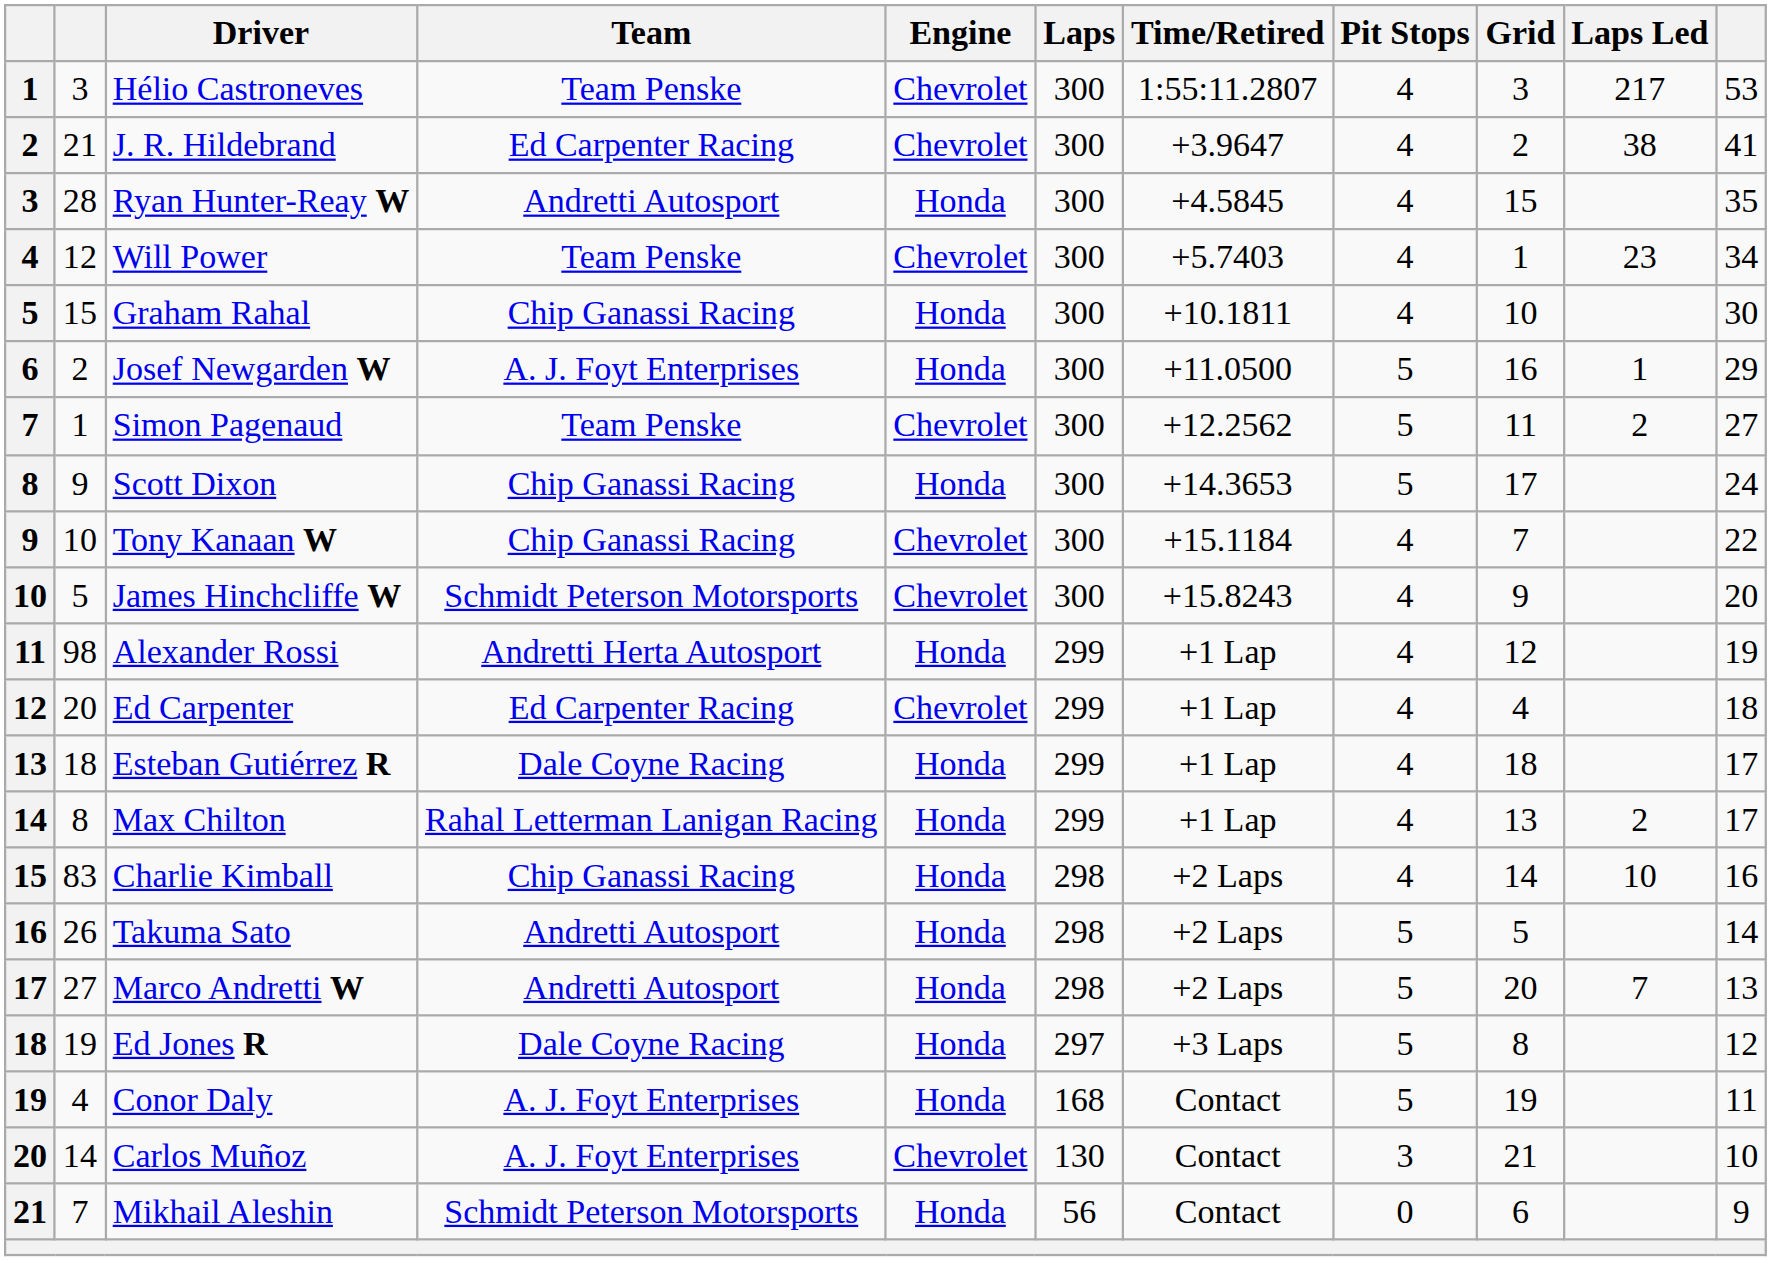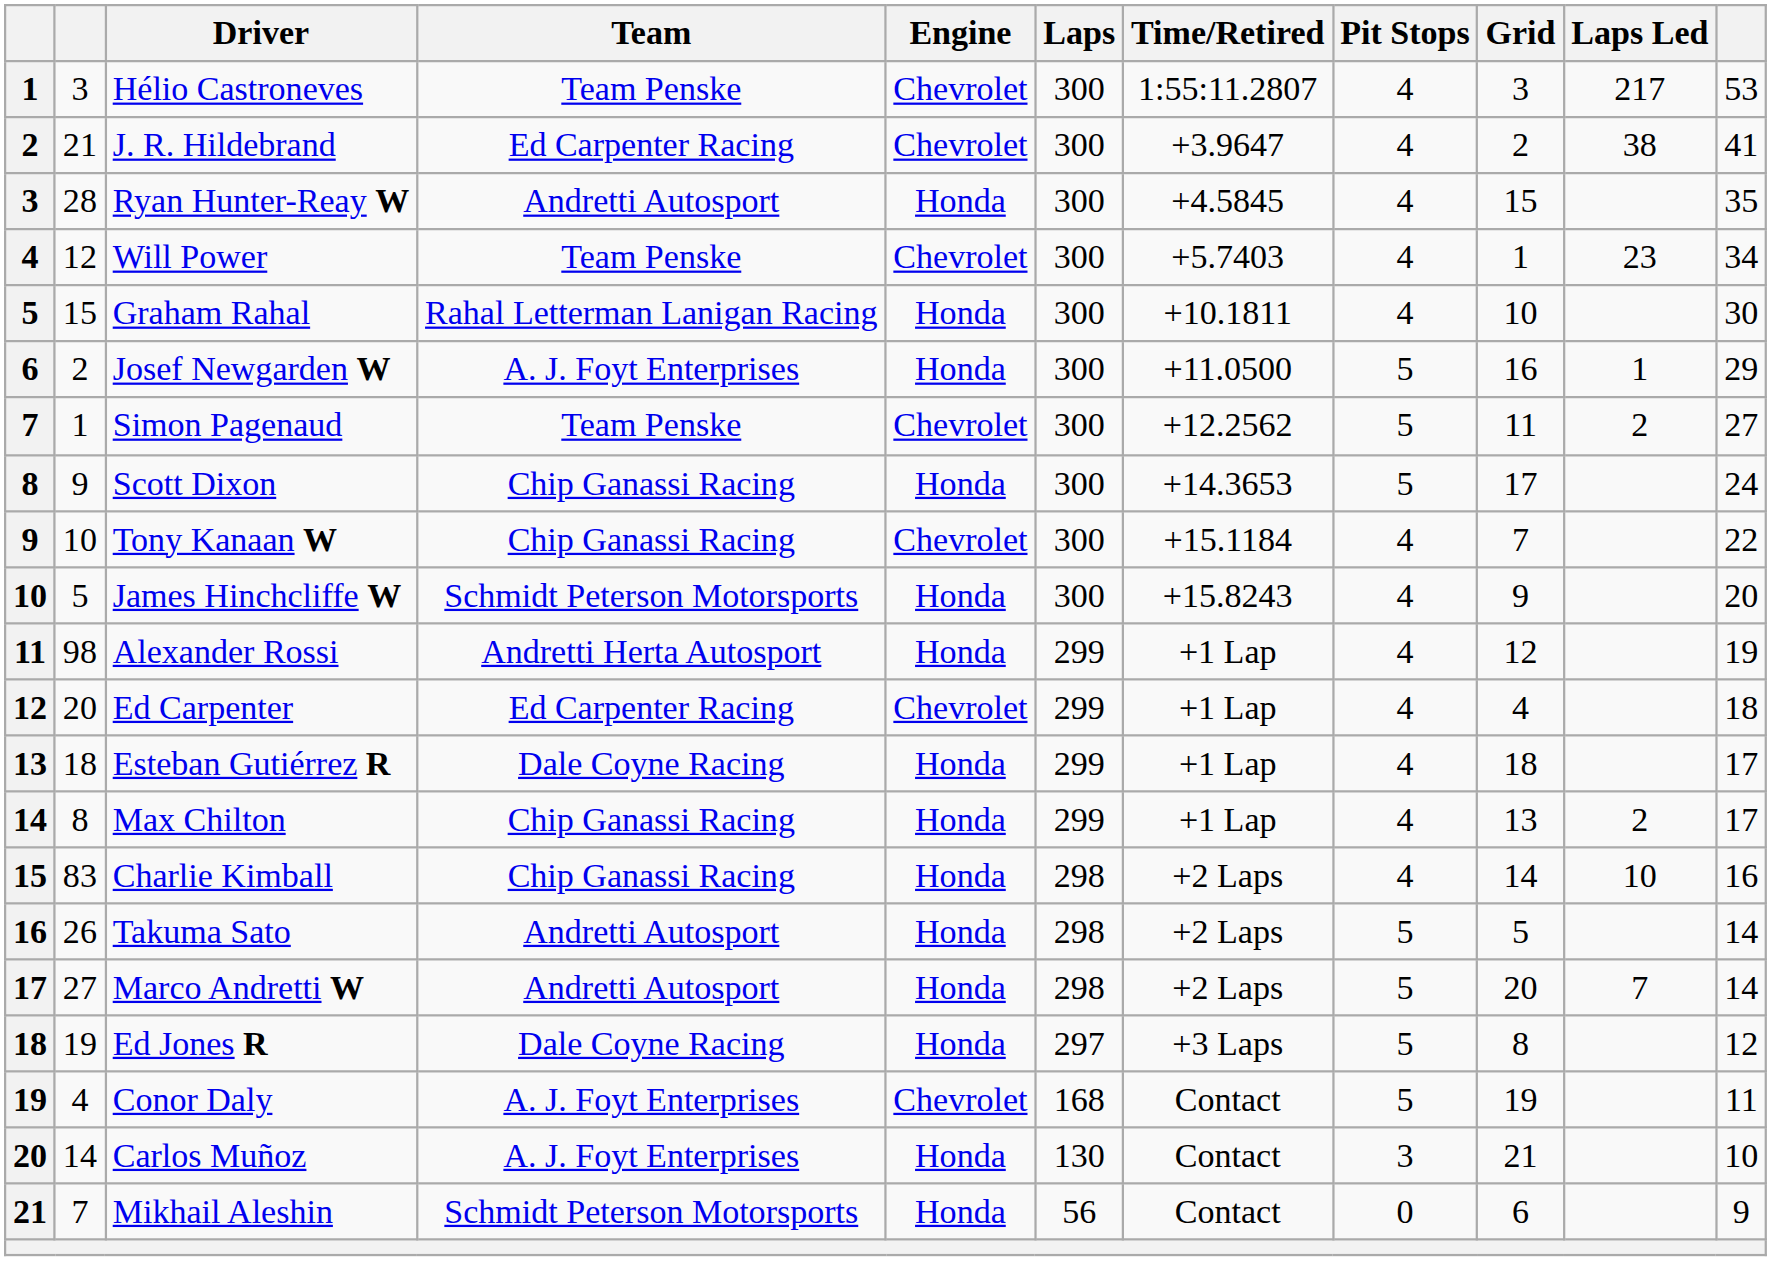Graham Rahal | Team: Chip Ganassi Racing -> Rahal Letterman Lanigan Racing
James Hinchcliffe W | Engine: Chevrolet -> Honda
Max Chilton | Team: Rahal Letterman Lanigan Racing -> Chip Ganassi Racing
Marco Andretti W | column 11: 13 -> 14
Conor Daly | Engine: Honda -> Chevrolet
Carlos Muñoz | Engine: Chevrolet -> Honda
